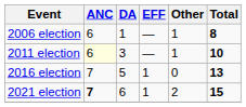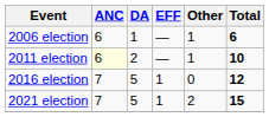2006 election | Total: 8 -> 6
2011 election | DA: 3 -> 2
2016 election | Total: 13 -> 12
2021 election | ANC: bold -> normal
2021 election | DA: 6 -> 5
